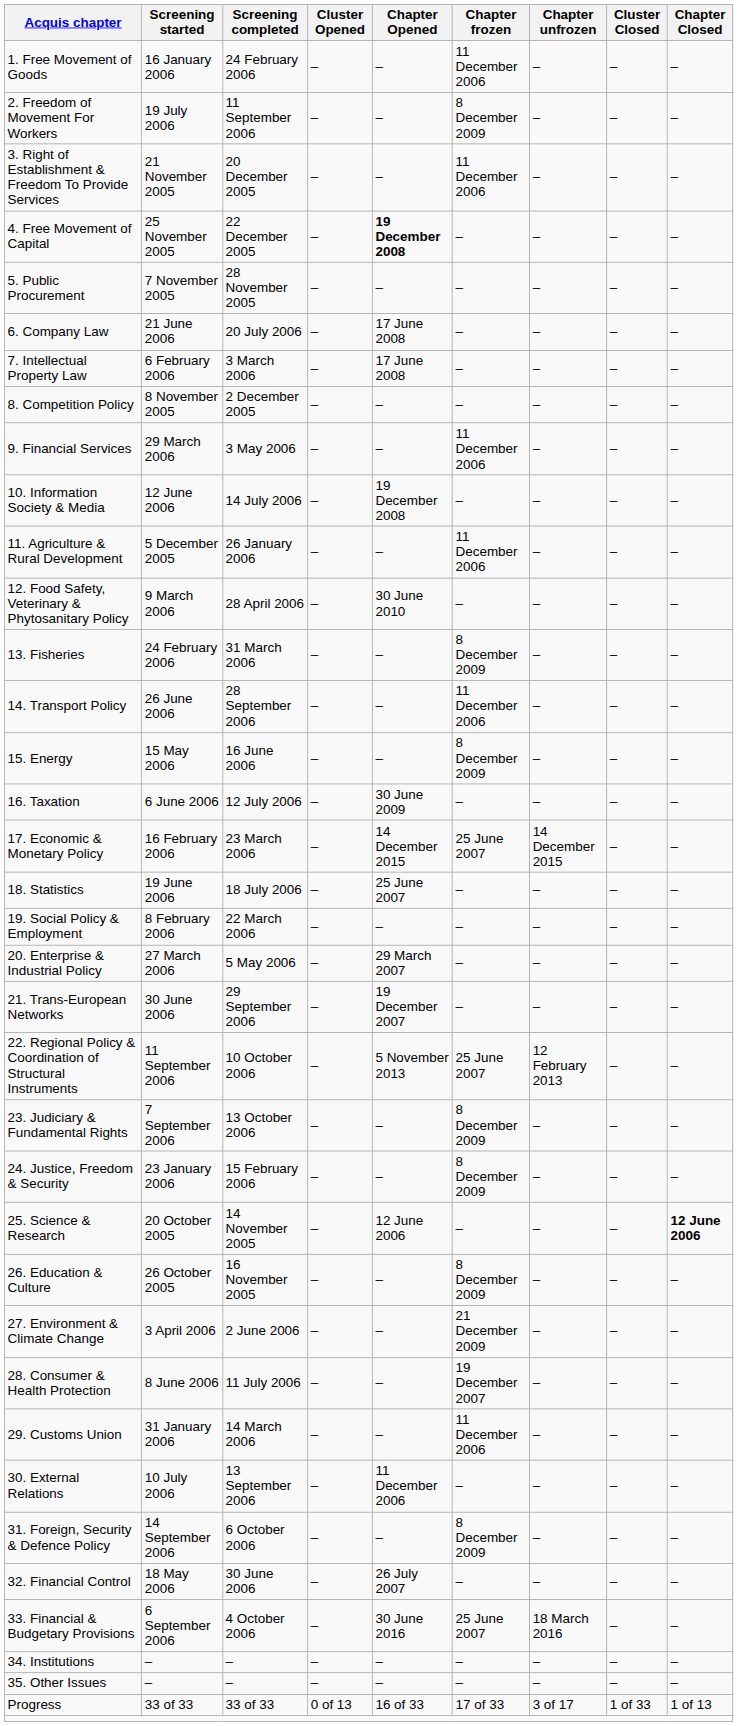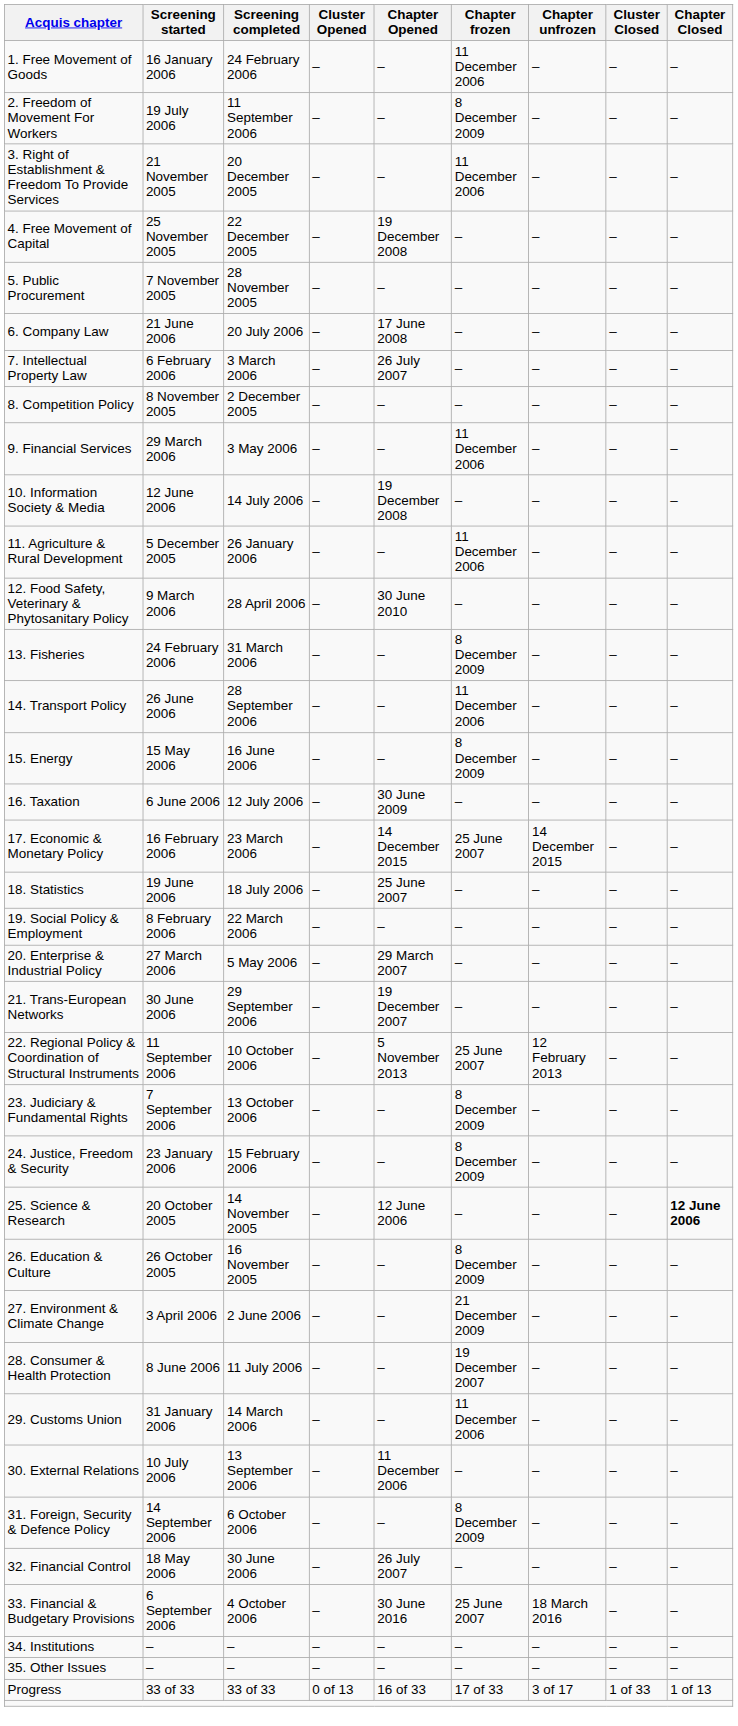4. Free Movement of Capital | Chapter Opened: bold -> normal
7. Intellectual Property Law | Chapter Opened: 17 June 2008 -> 26 July 2007
